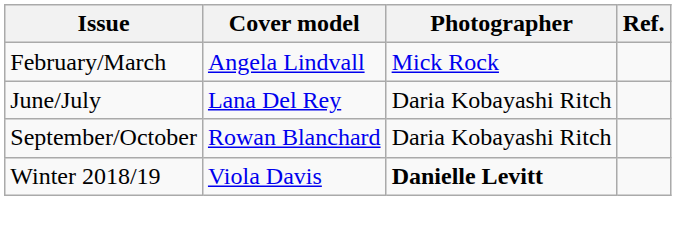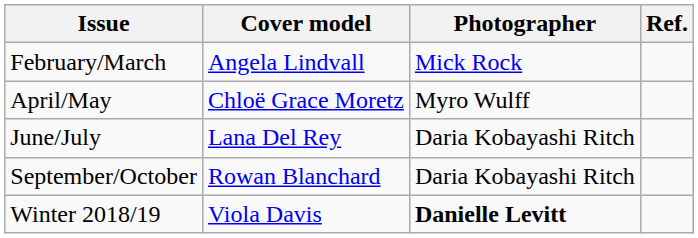+ row: April/May | Chloë Grace Moretz | Myro Wulff
